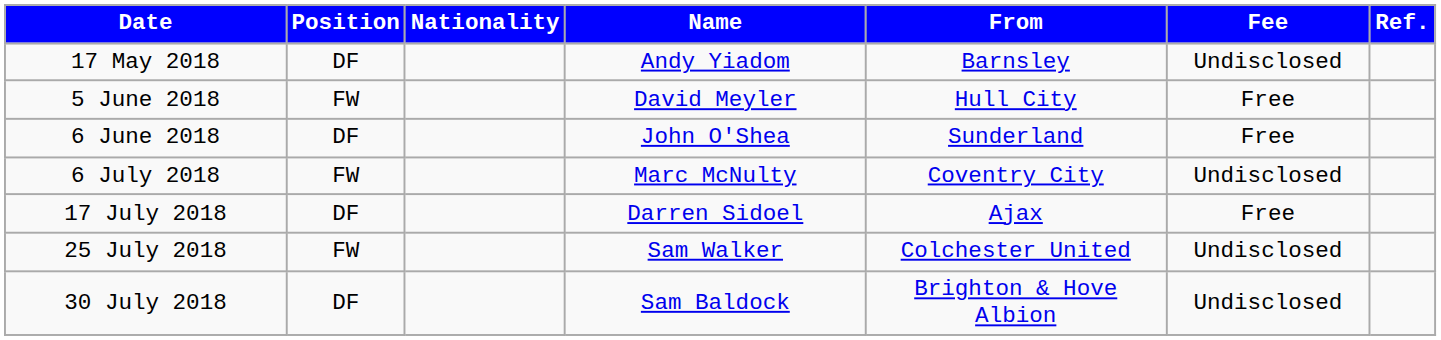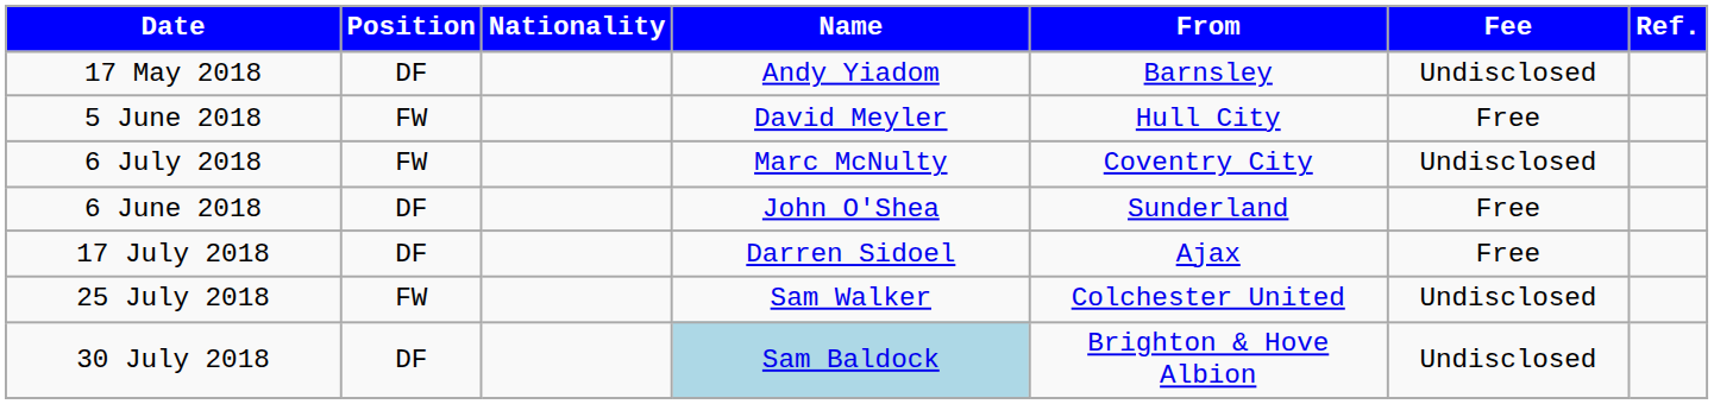rows swapped: 6 June 2018 <-> 6 July 2018
30 July 2018 | Name: no background -> lightblue background
